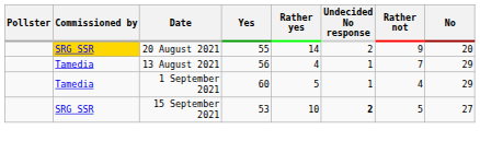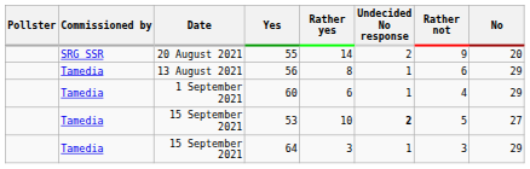55 | Commissioned by: gold background -> no background
56 | Rather yes: 4 -> 8
56 | Rather not: 7 -> 6
60 | Rather yes: 5 -> 6
53 | Commissioned by: SRG SSR -> Tamedia
+ row: Tamedia | 15 September 2021 | 64 | 3 | 1 | 3 | 29
